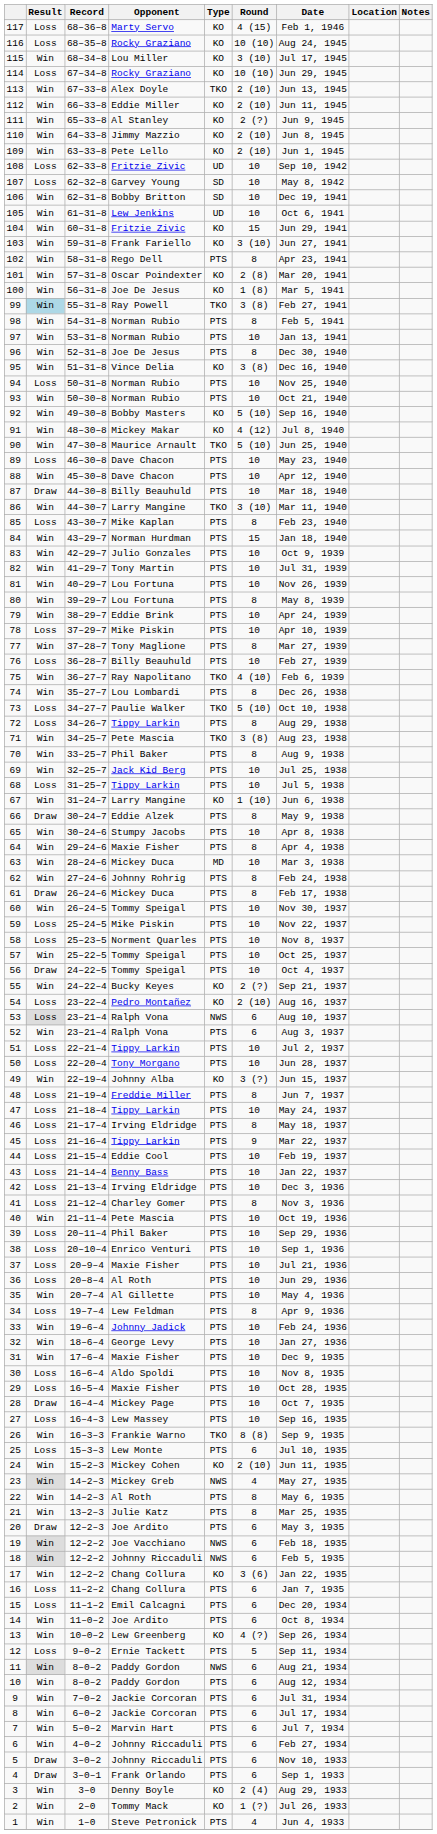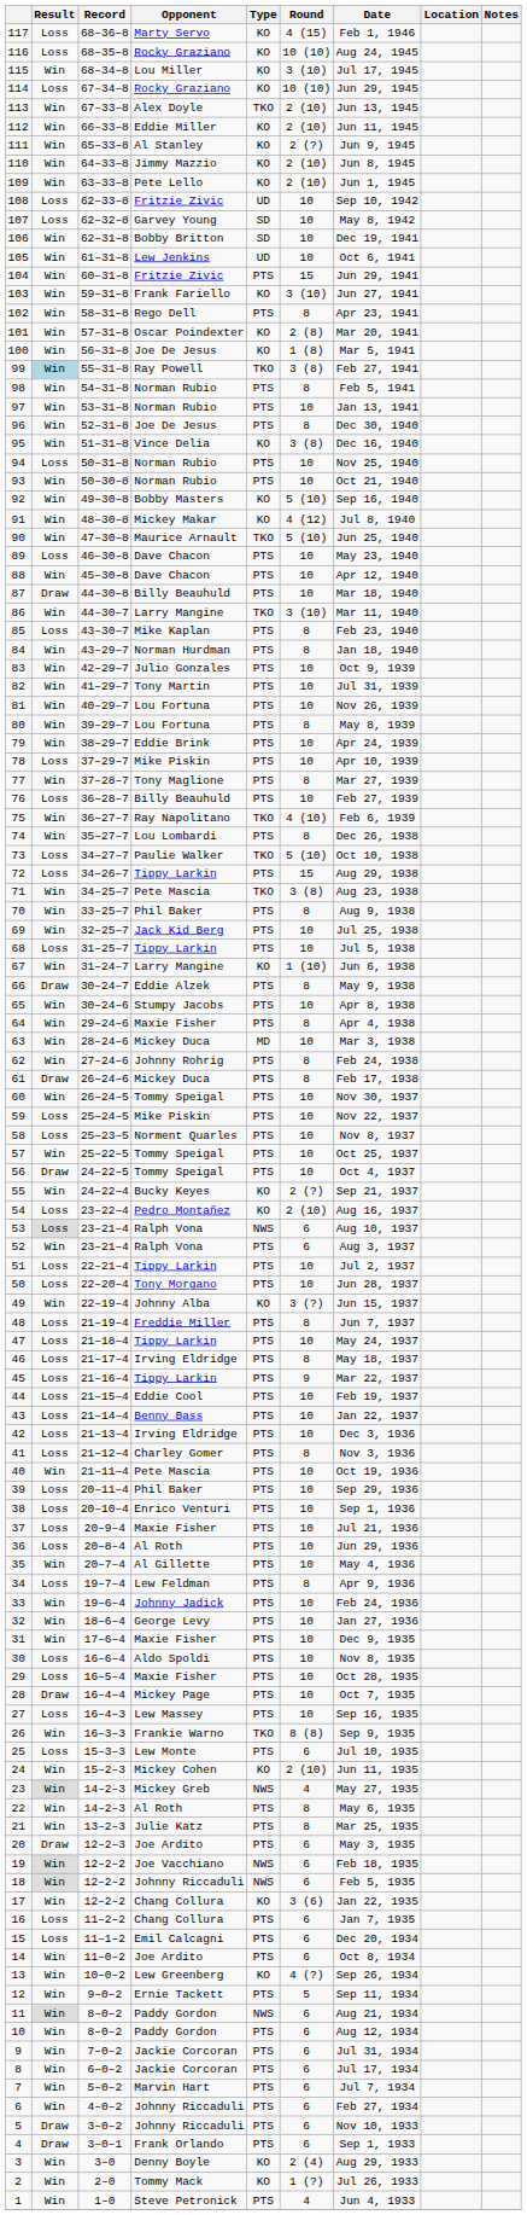104 | Type: KO -> PTS
84 | Round: 15 -> 8
72 | Round: 8 -> 15
12 | Result: Loss -> Win
